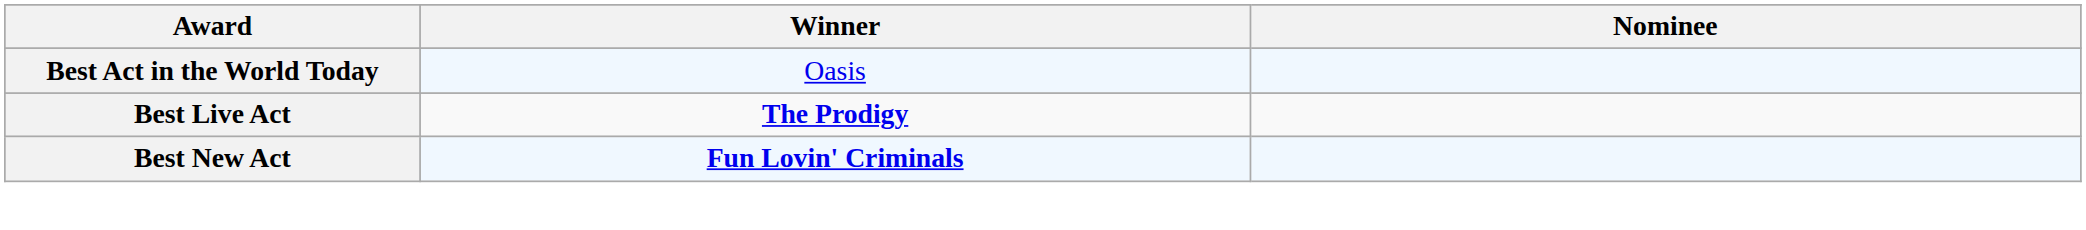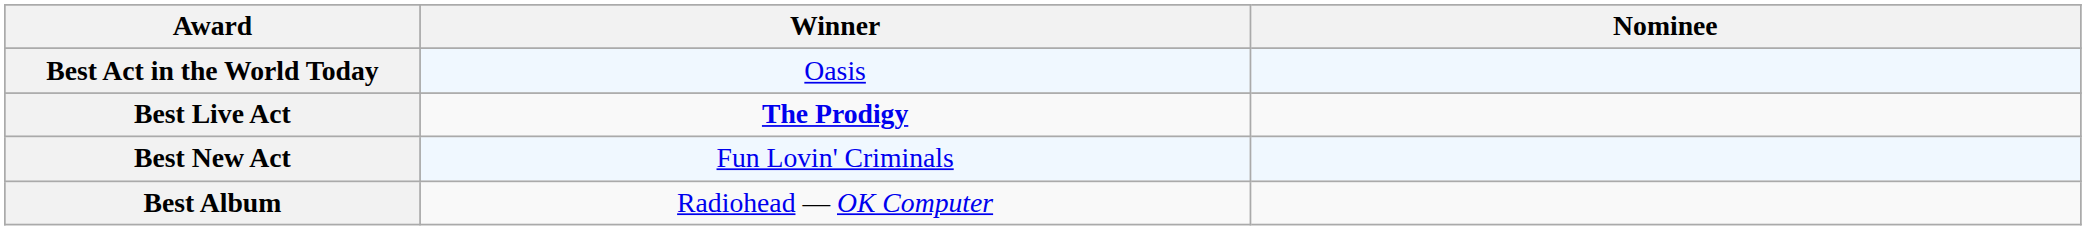Best New Act | Winner: bold -> normal
+ row: Best Album | Radiohead — OK Computer
